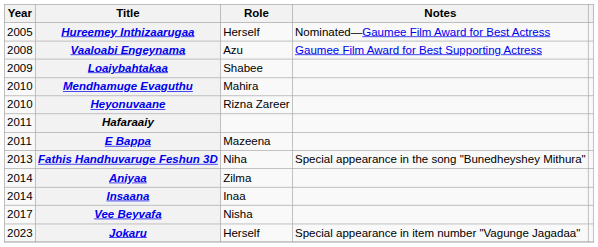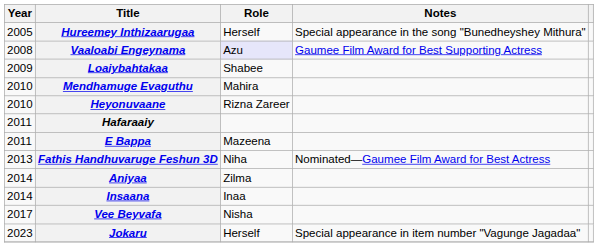Hureemey Inthizaarugaa | Notes: Nominated—Gaumee Film Award for Best Actress -> Special appearance in the song "Bunedheyshey Mithura"
Vaaloabi Engeynama | Role: no background -> lavender background
Fathis Handhuvaruge Feshun 3D | Notes: Special appearance in the song "Bunedheyshey Mithura" -> Nominated—Gaumee Film Award for Best Actress
